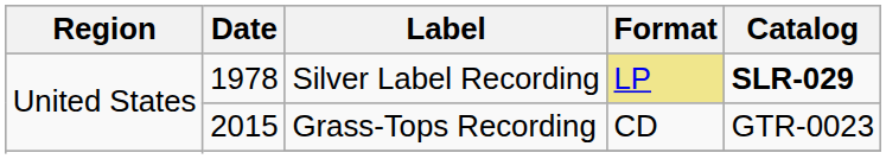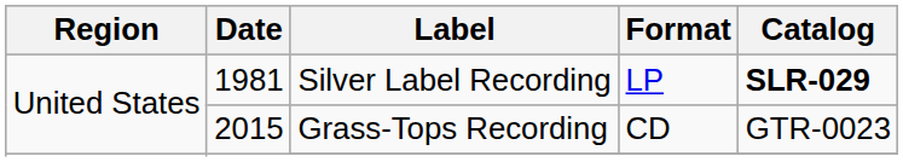Silver Label Recording | Date: 1978 -> 1981
Silver Label Recording | Format: khaki background -> no background
